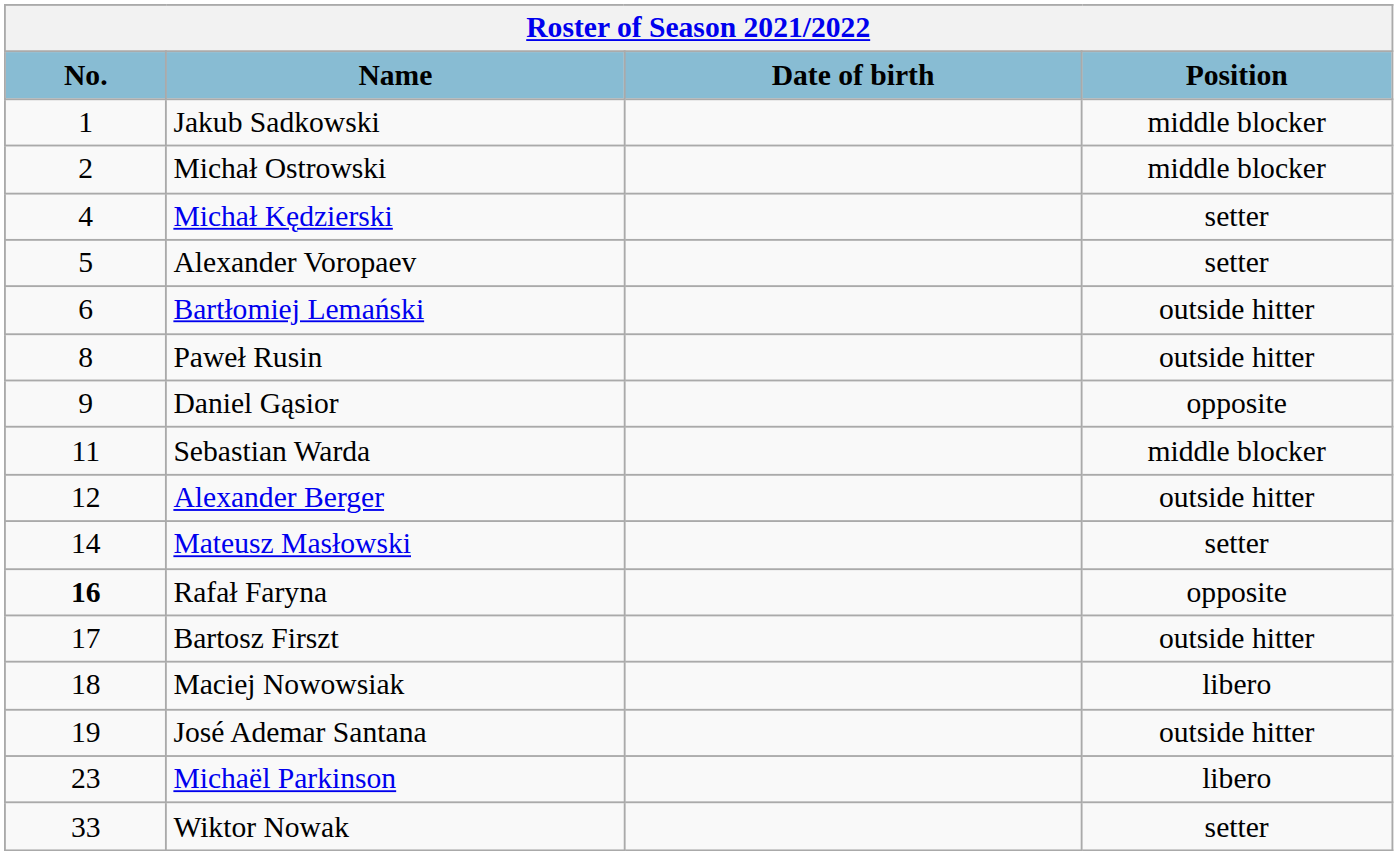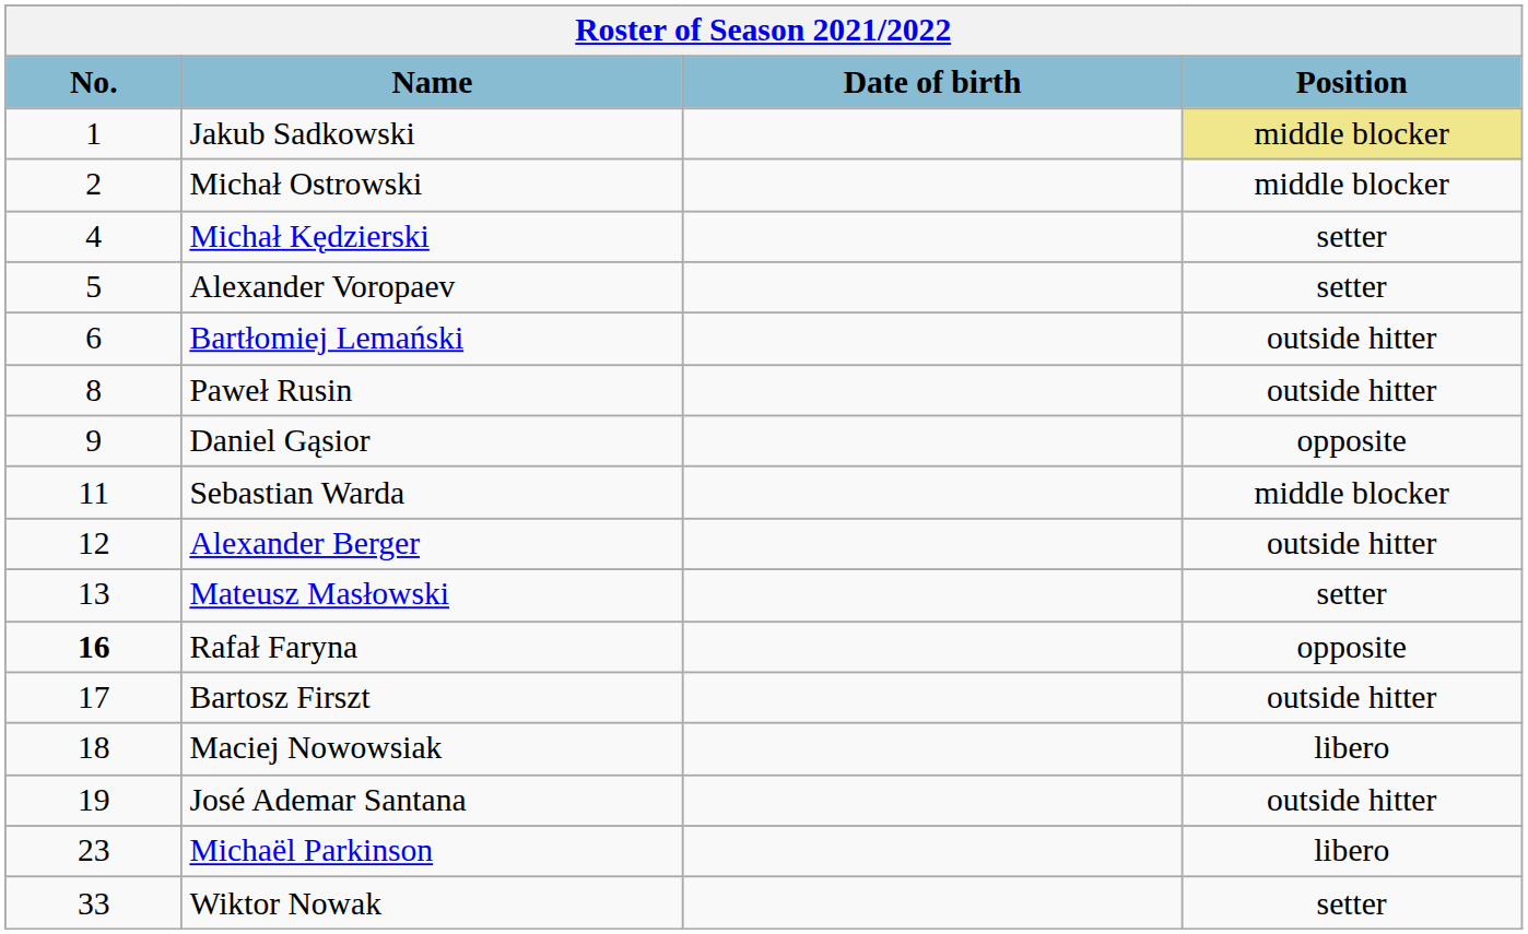Jakub Sadkowski | Position: no background -> khaki background
Mateusz Masłowski | No.: 14 -> 13
